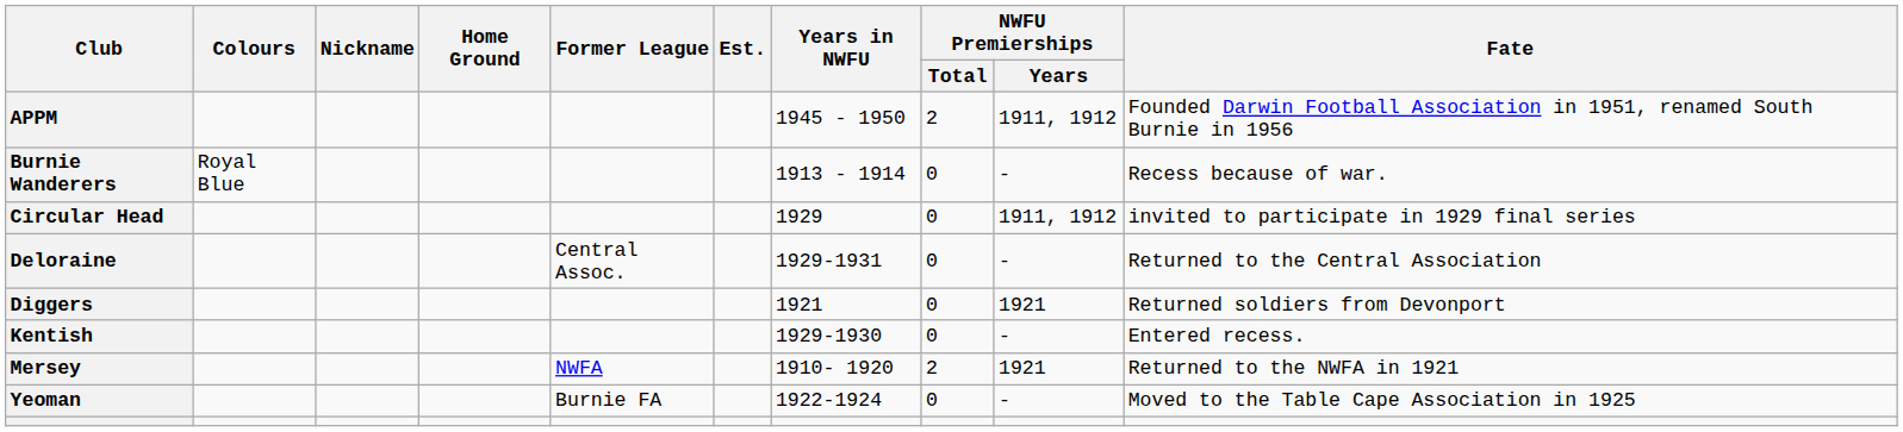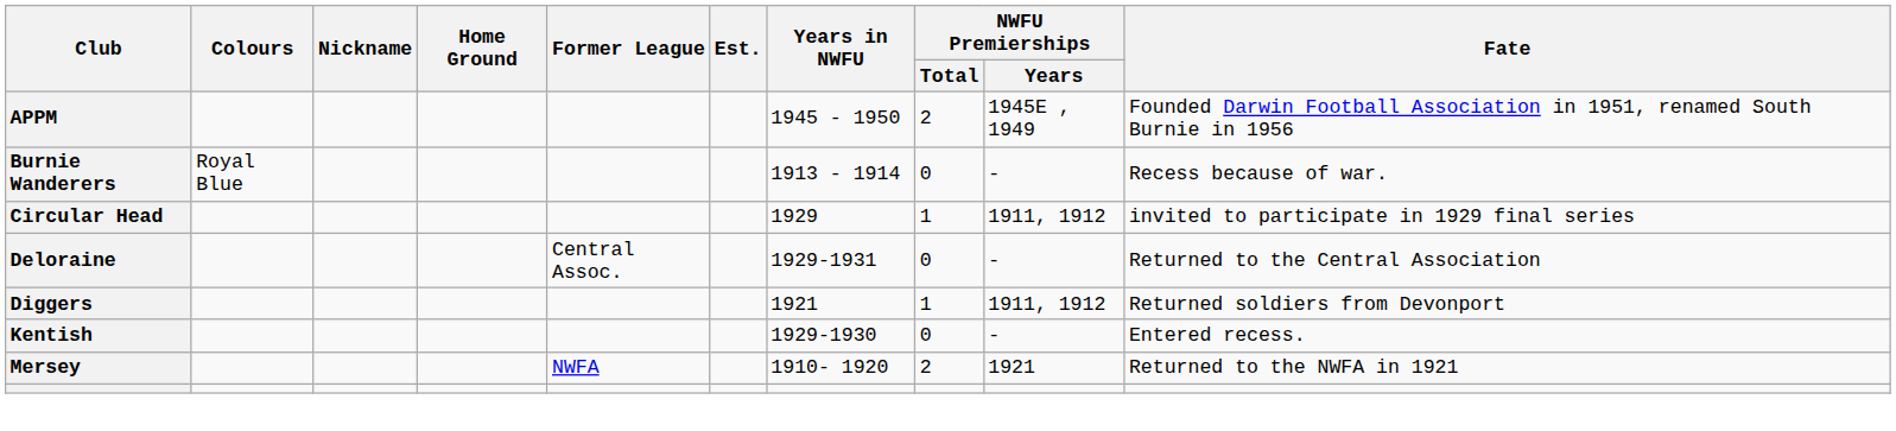APPM | NWFU Premierships / Years: 1911, 1912 -> 1945E , 1949
Circular Head | NWFU Premierships / Total: 0 -> 1
Diggers | NWFU Premierships / Total: 0 -> 1
Diggers | NWFU Premierships / Years: 1921 -> 1911, 1912
- row: Yeoman | Burnie FA | 1922-1924 | 0 | - | Moved to the Table Cape Association in 1925
